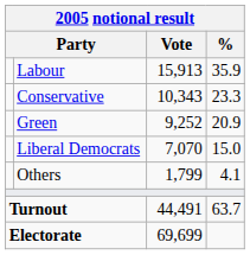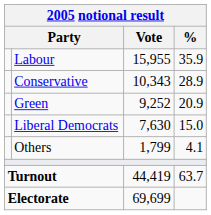Labour | Vote: 15,913 -> 15,955
Conservative | %: 23.3 -> 28.9
Liberal Democrats | Vote: 7,070 -> 7,630
Turnout | Vote: 44,491 -> 44,419
